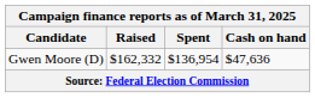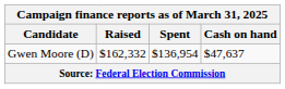Gwen Moore (D) | Cash on hand: $47,636 -> $47,637
